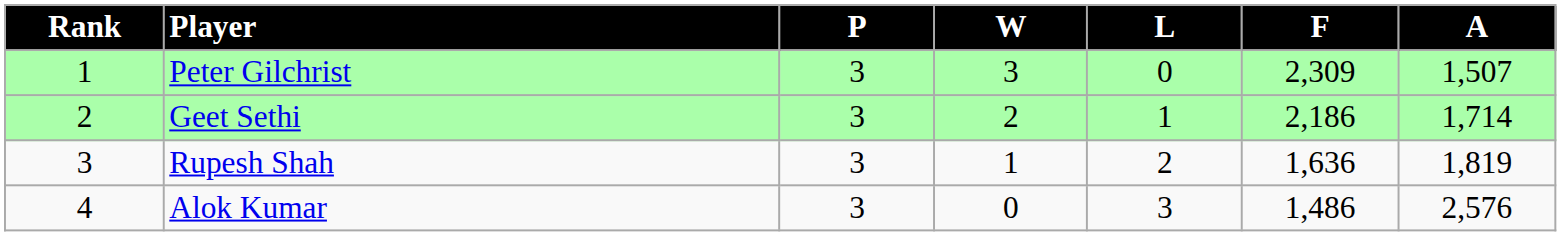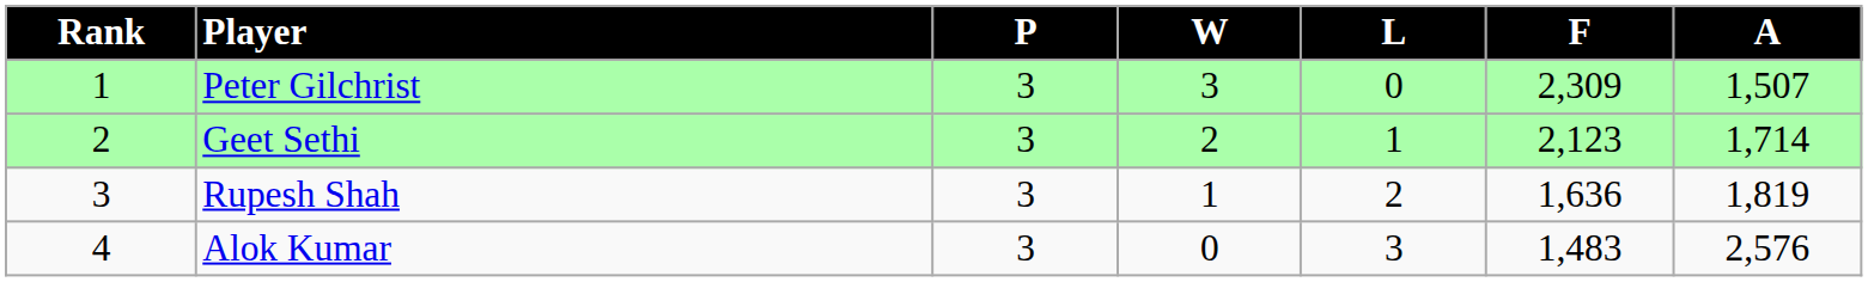Geet Sethi | F: 2,186 -> 2,123
Alok Kumar | F: 1,486 -> 1,483
